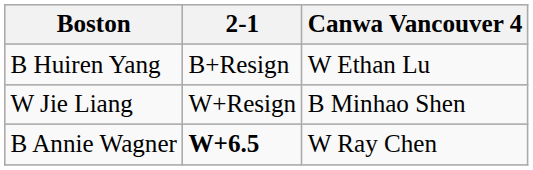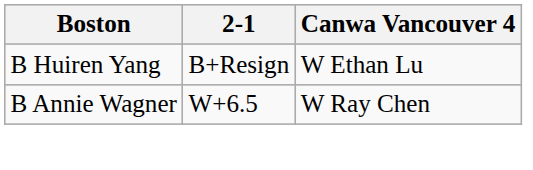- row: W Jie Liang | W+Resign | B Minhao Shen
B Annie Wagner | 2-1: bold -> normal
